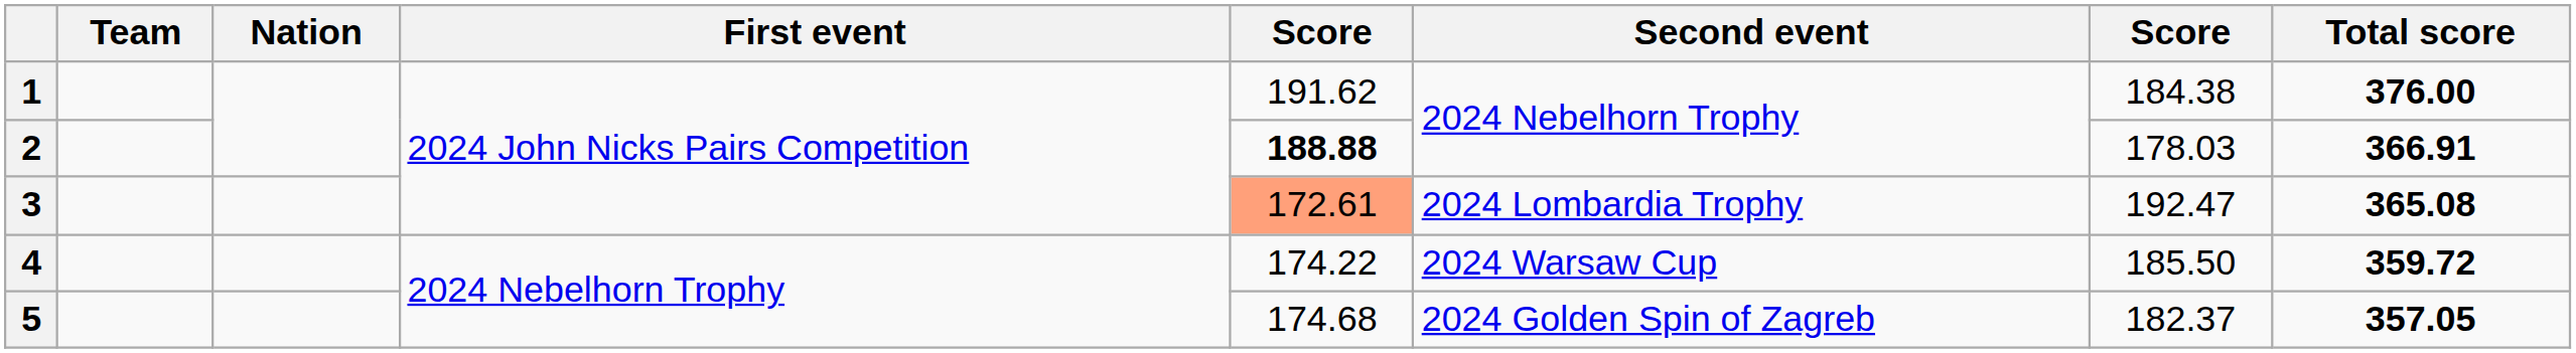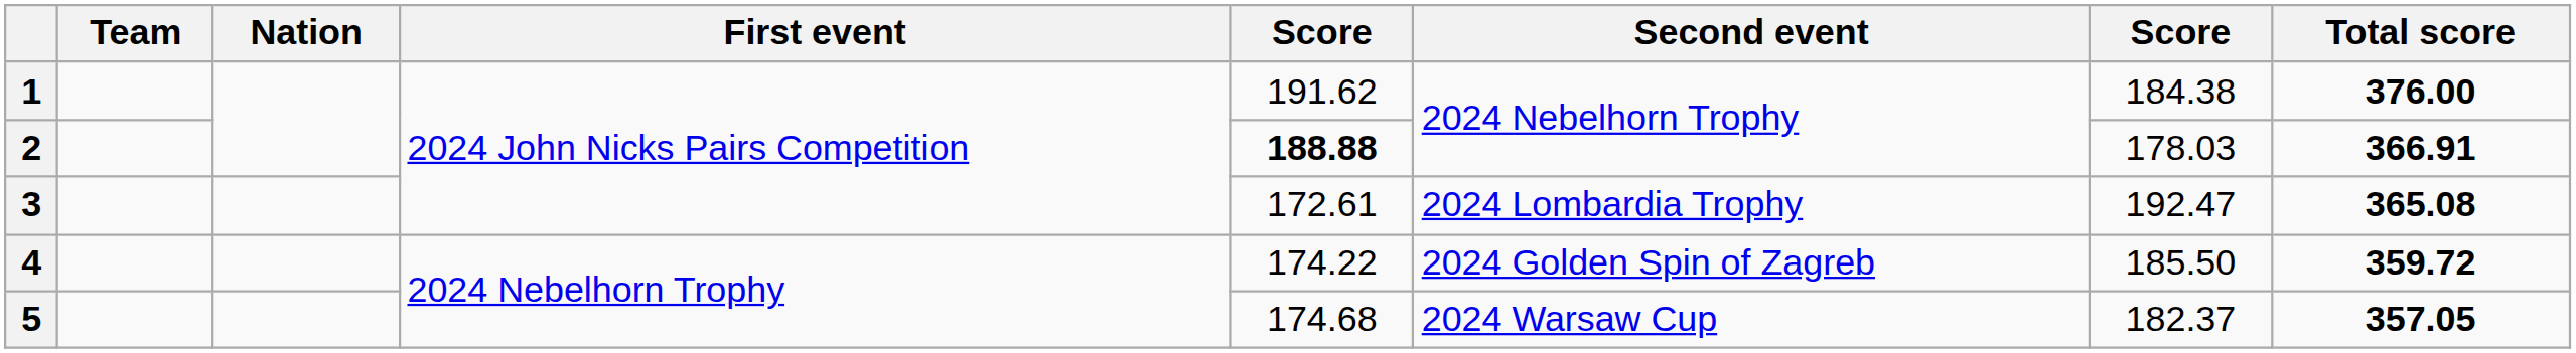3 | column 5: lightsalmon background -> no background
4 | Second event: 2024 Warsaw Cup -> 2024 Golden Spin of Zagreb
5 | Second event: 2024 Golden Spin of Zagreb -> 2024 Warsaw Cup
